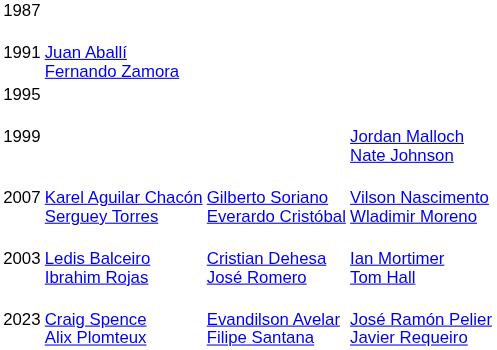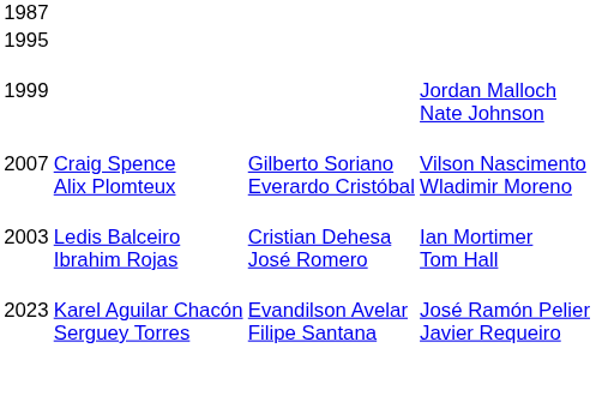- row: 1991 | Juan Aballí Fernando Zamora
2007 | column 2: Karel Aguilar Chacón Serguey Torres -> Craig Spence Alix Plomteux
2023 | column 2: Craig Spence Alix Plomteux -> Karel Aguilar Chacón Serguey Torres
